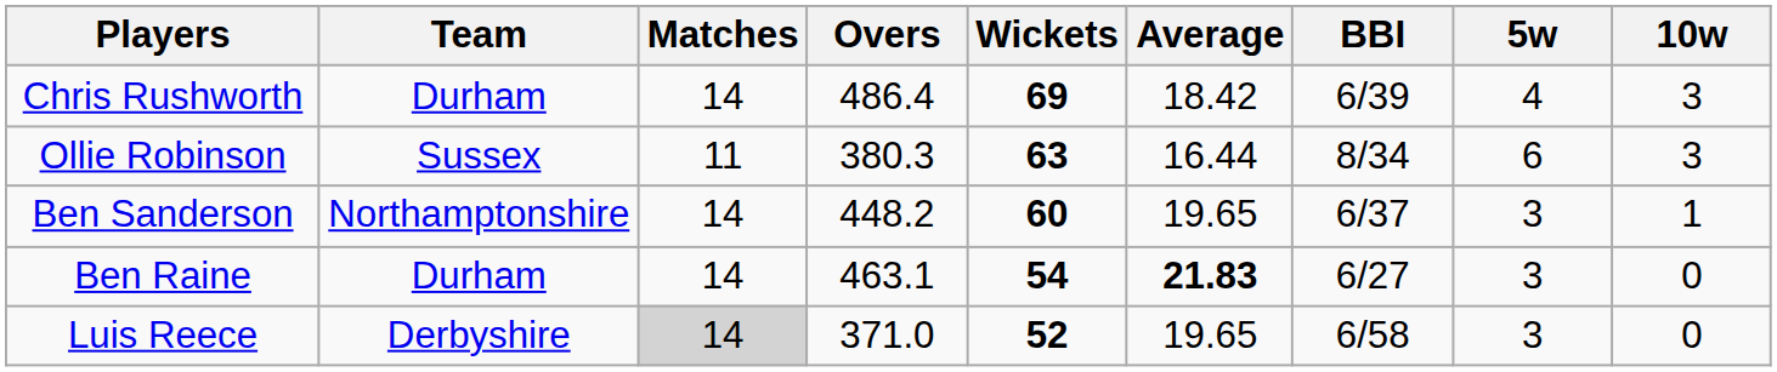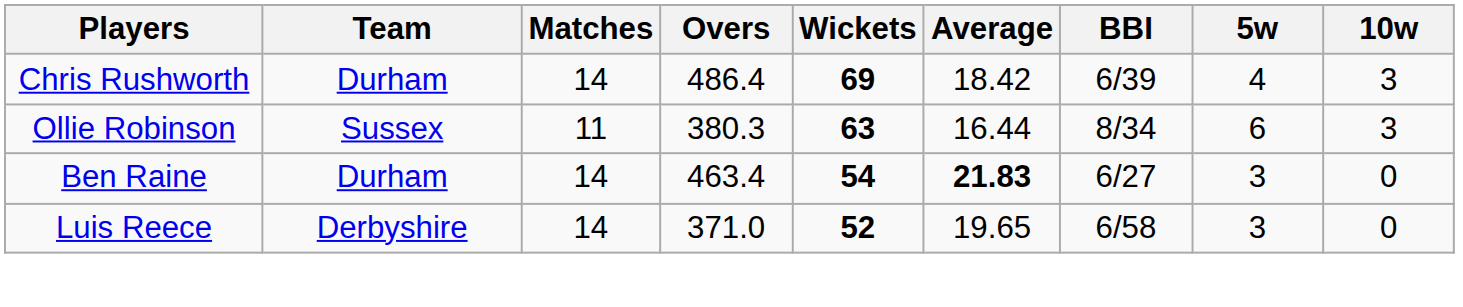- row: Ben Sanderson | Northamptonshire | 14 | 448.2 | 60 | 19.65 | 6/37 | 3 | 1
Ben Raine | Overs: 463.1 -> 463.4
Luis Reece | Matches: lightgrey background -> no background
